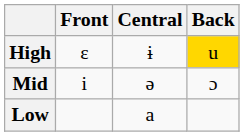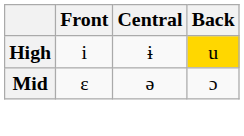High | Front: ɛ -> i
Mid | Front: i -> ɛ
- row: Low | a
